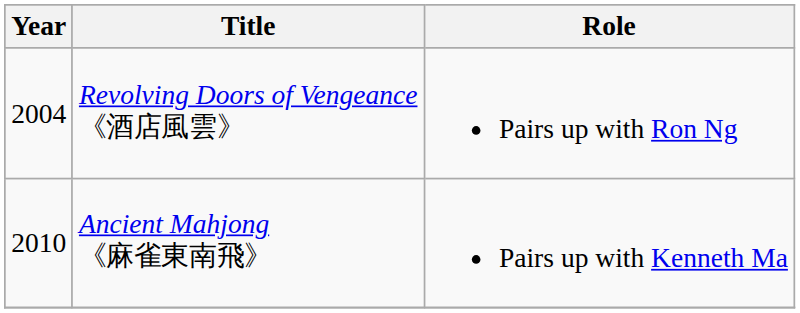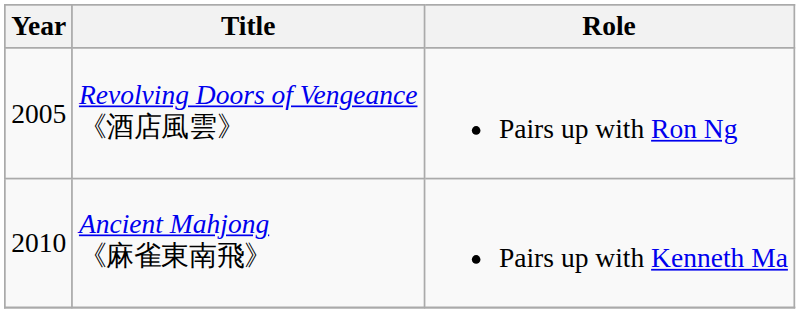Revolving Doors of Vengeance 《酒店風雲》 | Year: 2004 -> 2005
